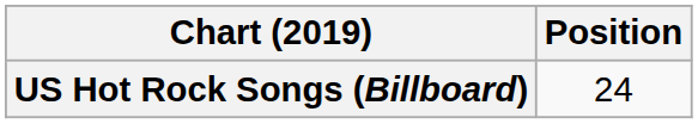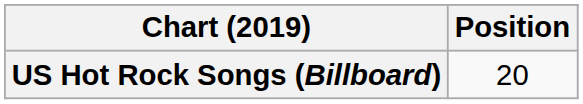US Hot Rock Songs (Billboard) | Position: 24 -> 20
